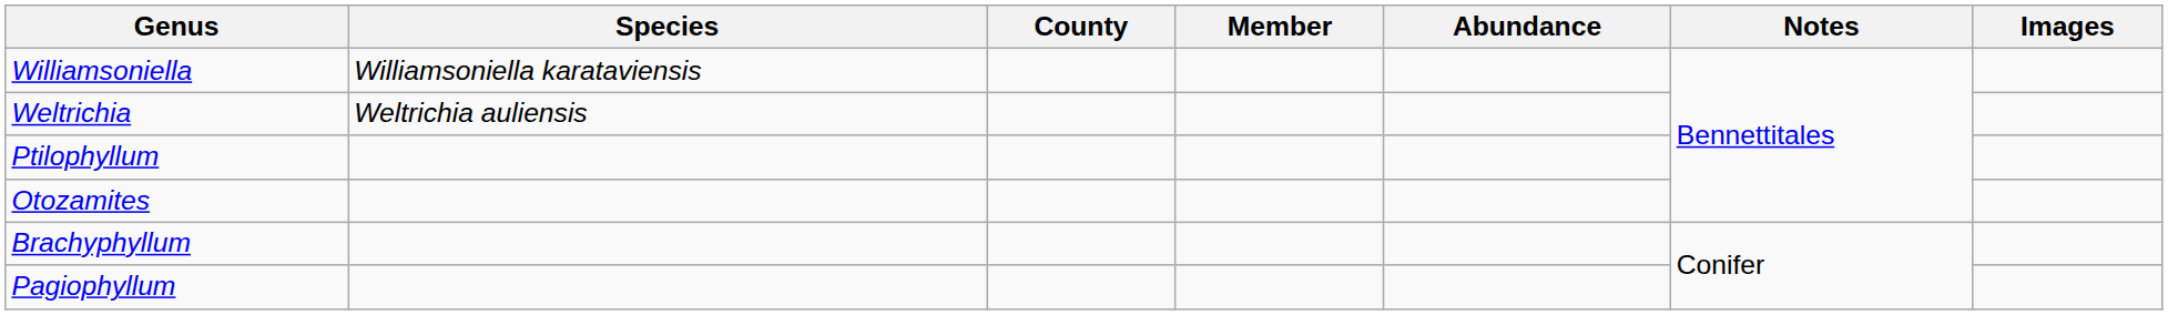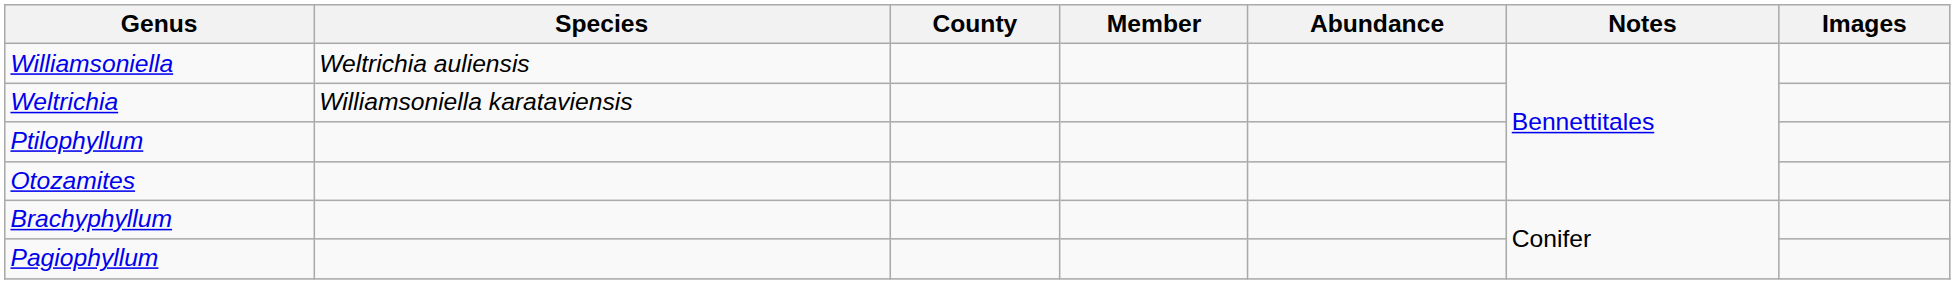Williamsoniella | Species: Williamsoniella karataviensis -> Weltrichia auliensis
Weltrichia | Species: Weltrichia auliensis -> Williamsoniella karataviensis
